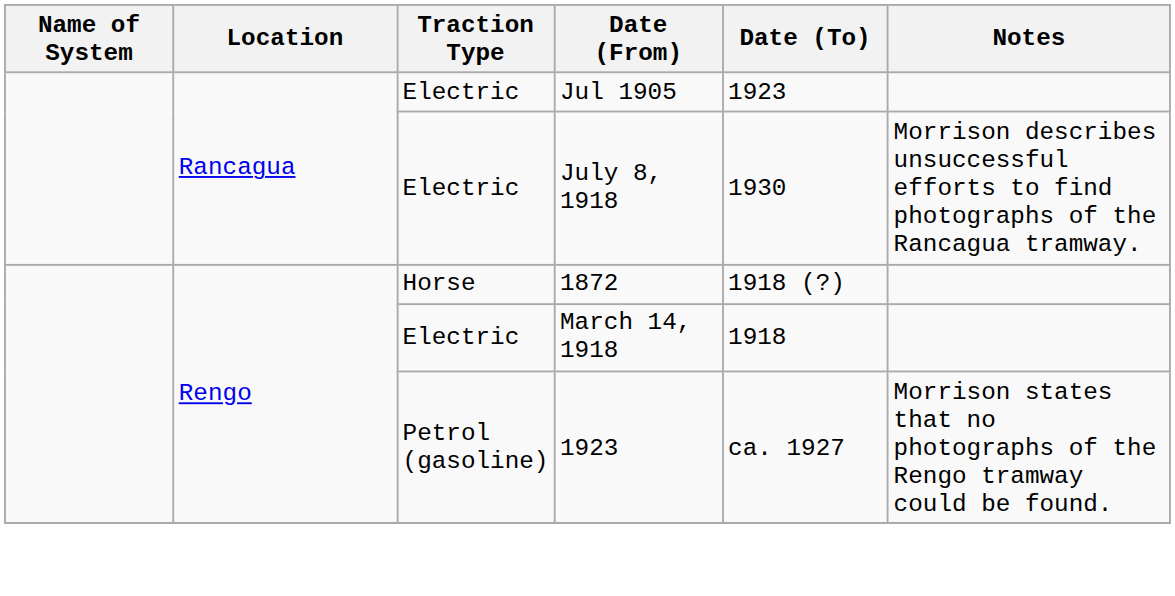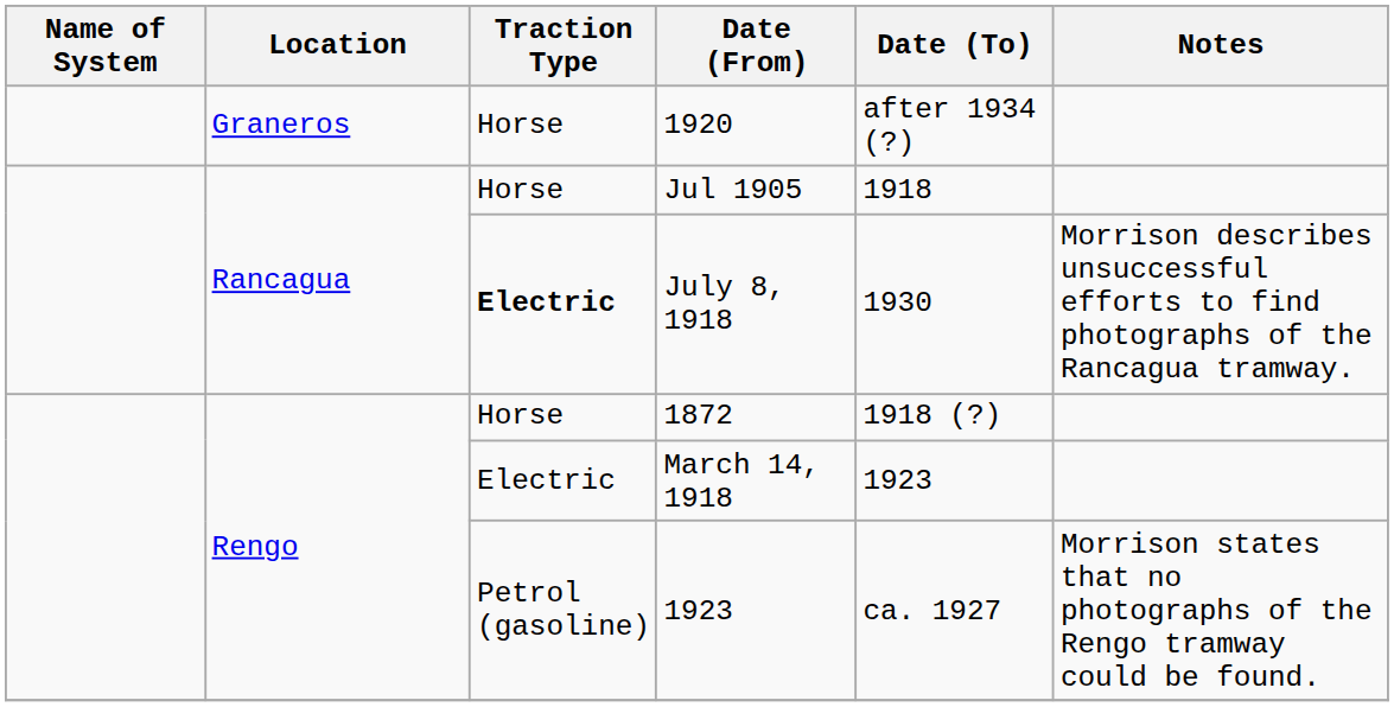+ row: Graneros | Horse | 1920 | after 1934 (?)
Jul 1905 | Traction Type: Electric -> Horse
Jul 1905 | Date (To): 1923 -> 1918
July 8, 1918 | Traction Type: normal -> bold
March 14, 1918 | Date (To): 1918 -> 1923
